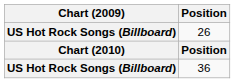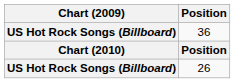rows swapped: 26 <-> 36
